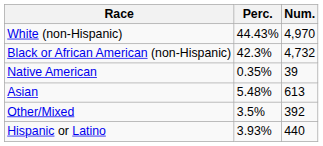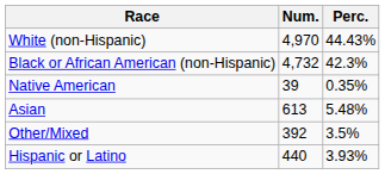columns swapped: Num. <-> Perc.
